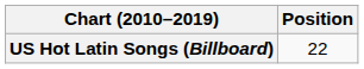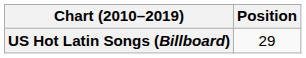US Hot Latin Songs (Billboard) | Position: 22 -> 29
